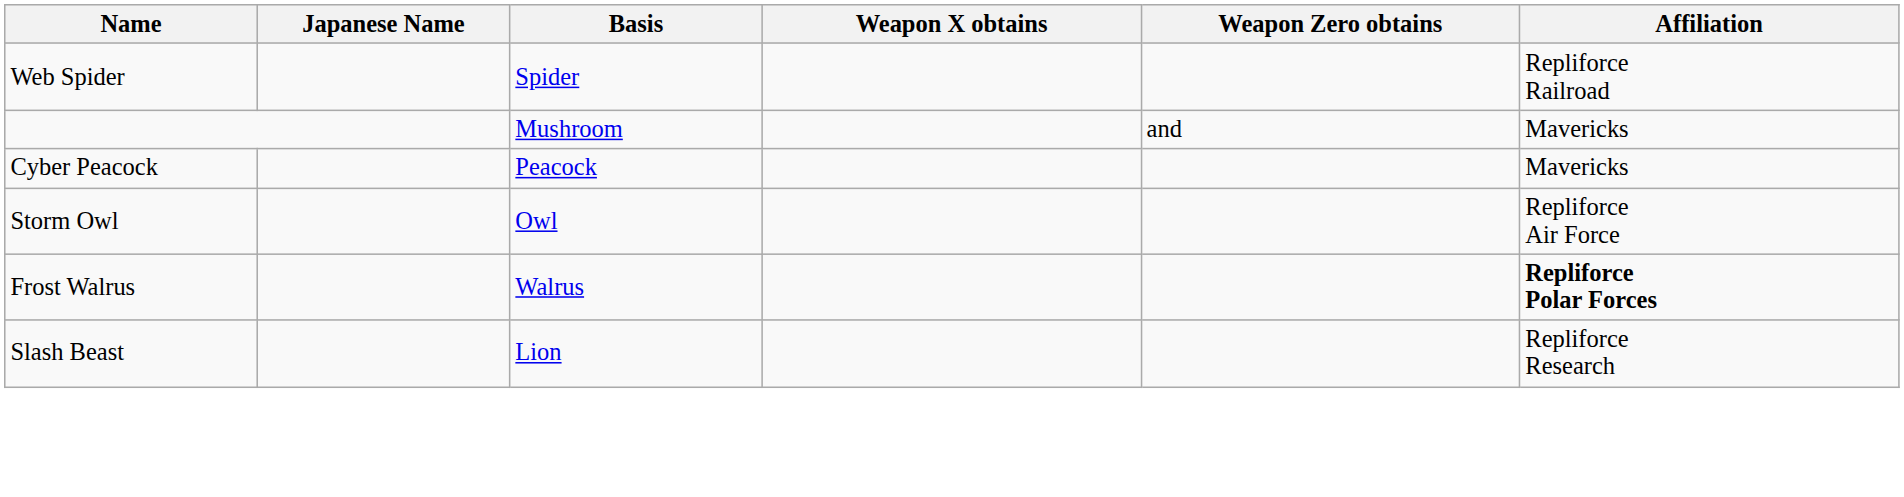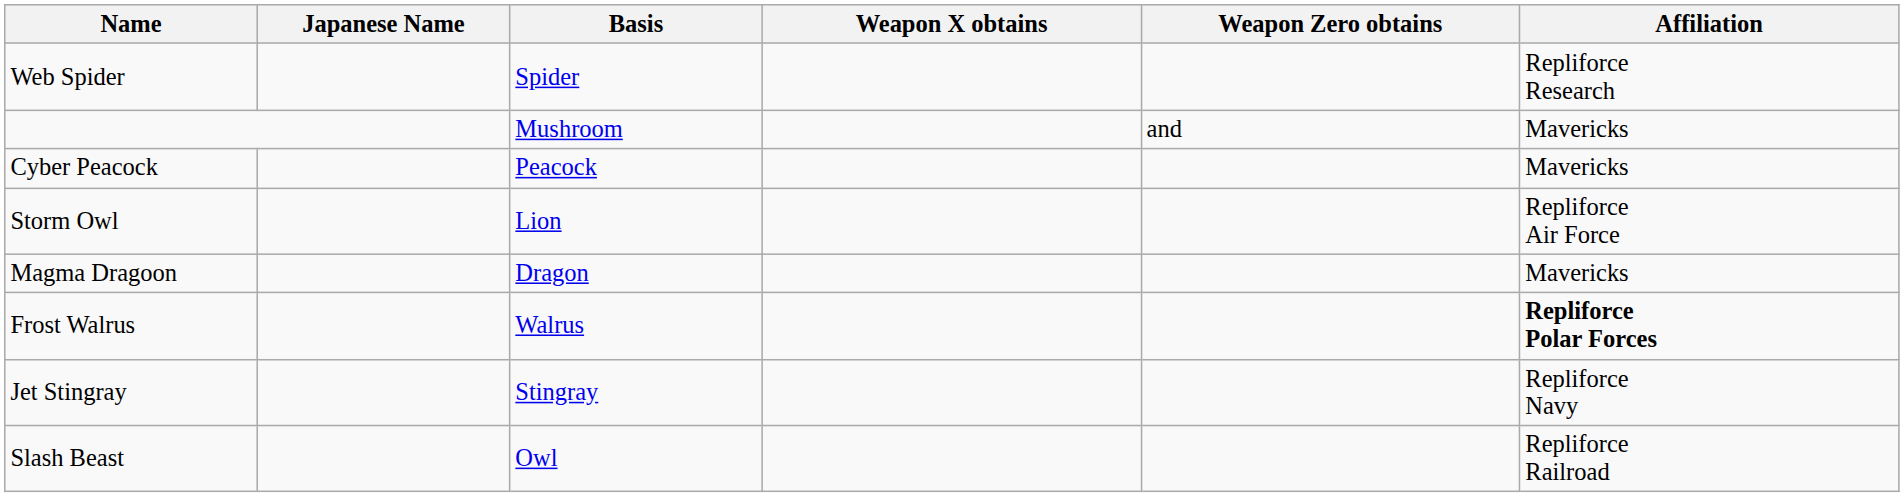Web Spider | Affiliation: Repliforce Railroad -> Repliforce Research
Storm Owl | Basis: Owl -> Lion
+ row: Magma Dragoon | Dragon | Mavericks
+ row: Jet Stingray | Stingray | Repliforce Navy
Slash Beast | Basis: Lion -> Owl
Slash Beast | Affiliation: Repliforce Research -> Repliforce Railroad
